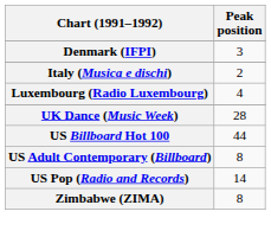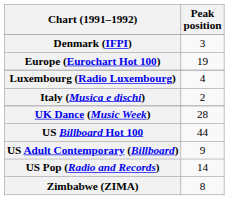+ row: Europe (Eurochart Hot 100) | 19
rows swapped: Italy (Musica e dischi) <-> Luxembourg (Radio Luxembourg)
US Adult Contemporary (Billboard) | Peak position: 8 -> 9
